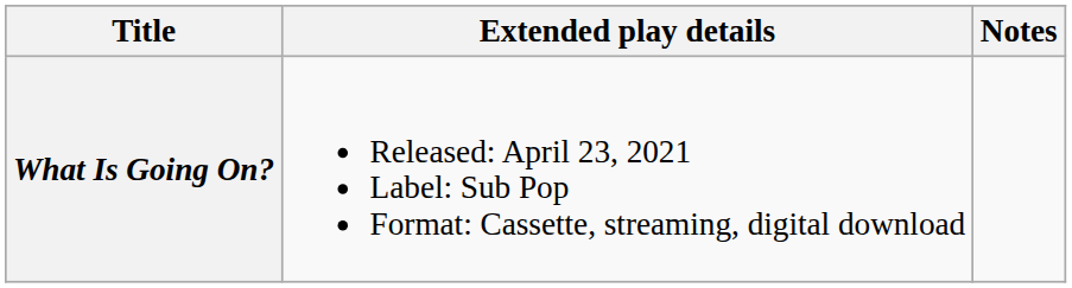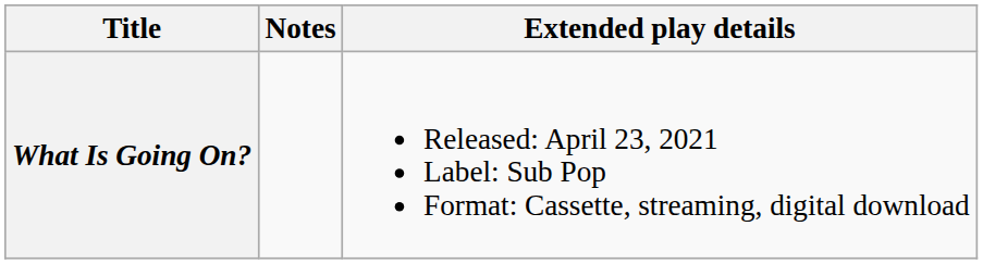columns swapped: Extended play details <-> Notes
